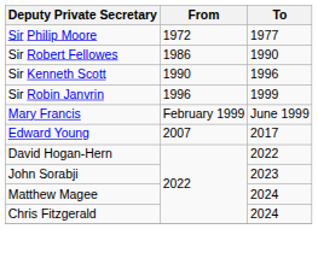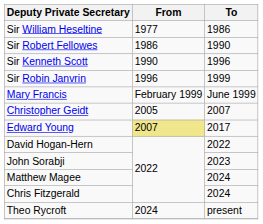- row: Sir Philip Moore | 1972 | 1977
+ row: Sir William Heseltine | 1977 | 1986
+ row: Christopher Geidt | 2005 | 2007
Edward Young | From: no background -> khaki background
+ row: Theo Rycroft | 2024 | present
